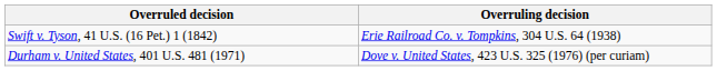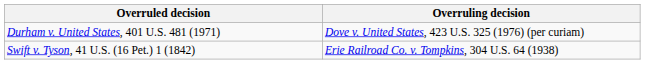rows swapped: Swift v. Tyson, 41 U.S. (16 Pet.) 1 (1842) <-> Durham v. United States, 401 U.S. 481 (1971)
